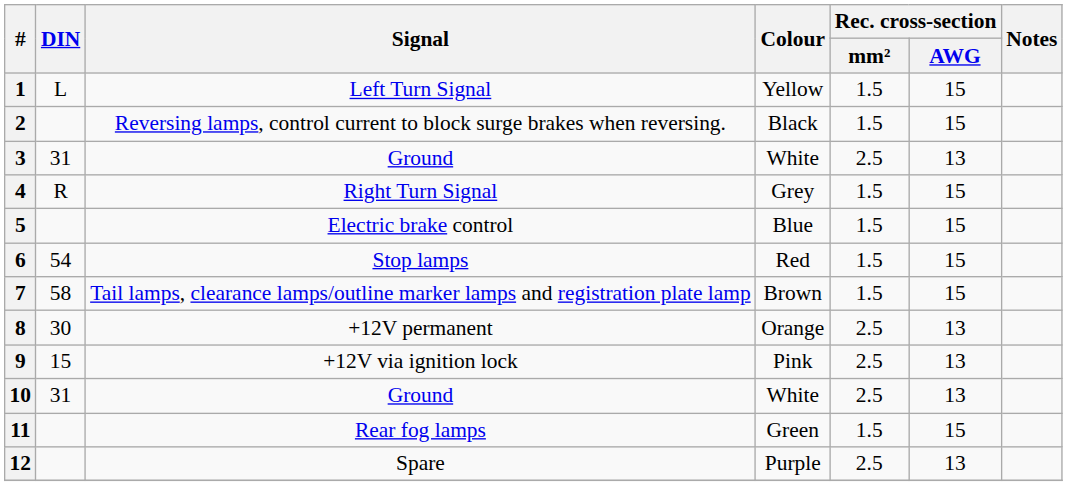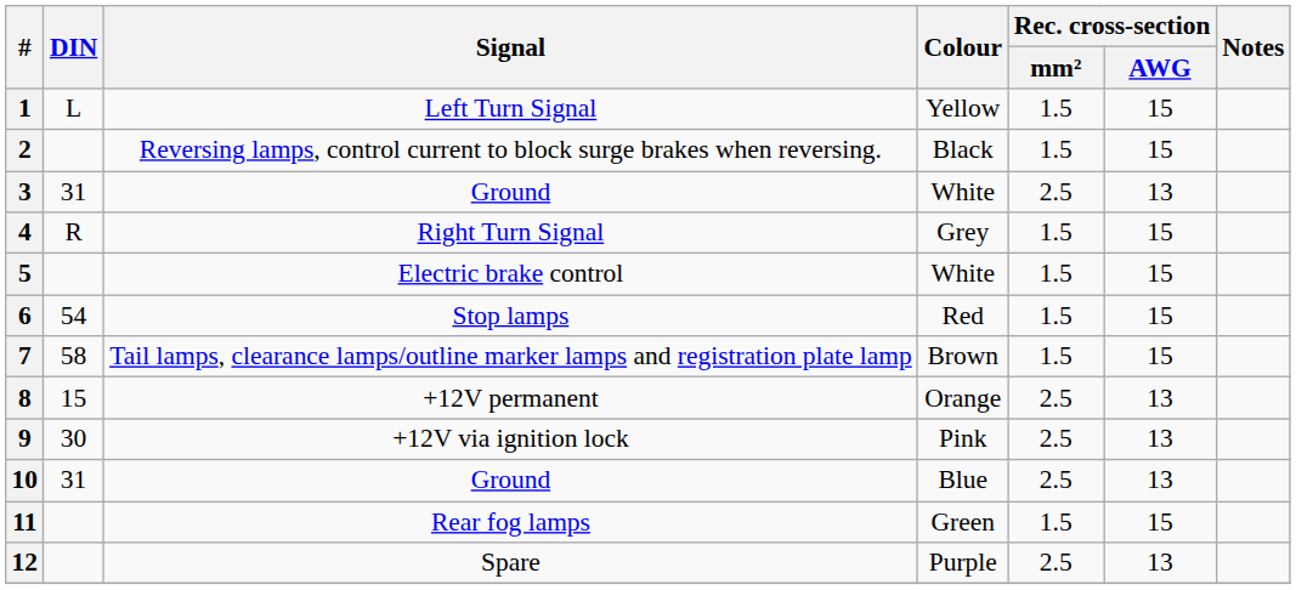5 | Colour: Blue -> White
8 | DIN: 30 -> 15
9 | DIN: 15 -> 30
10 | Colour: White -> Blue
